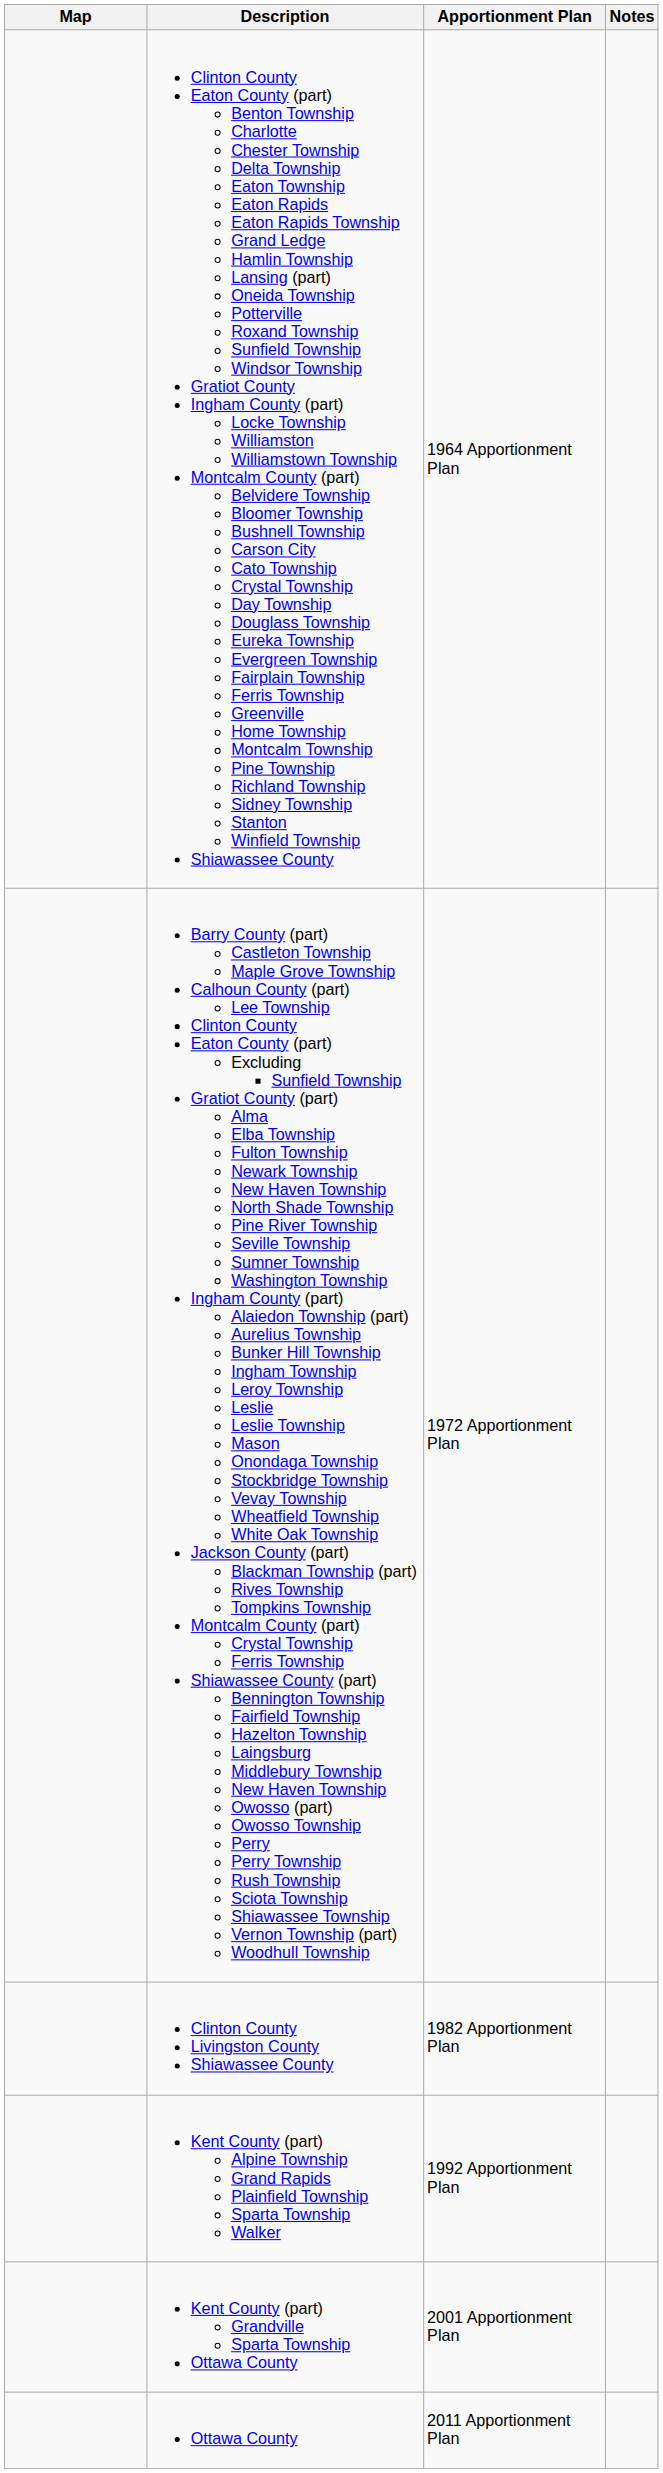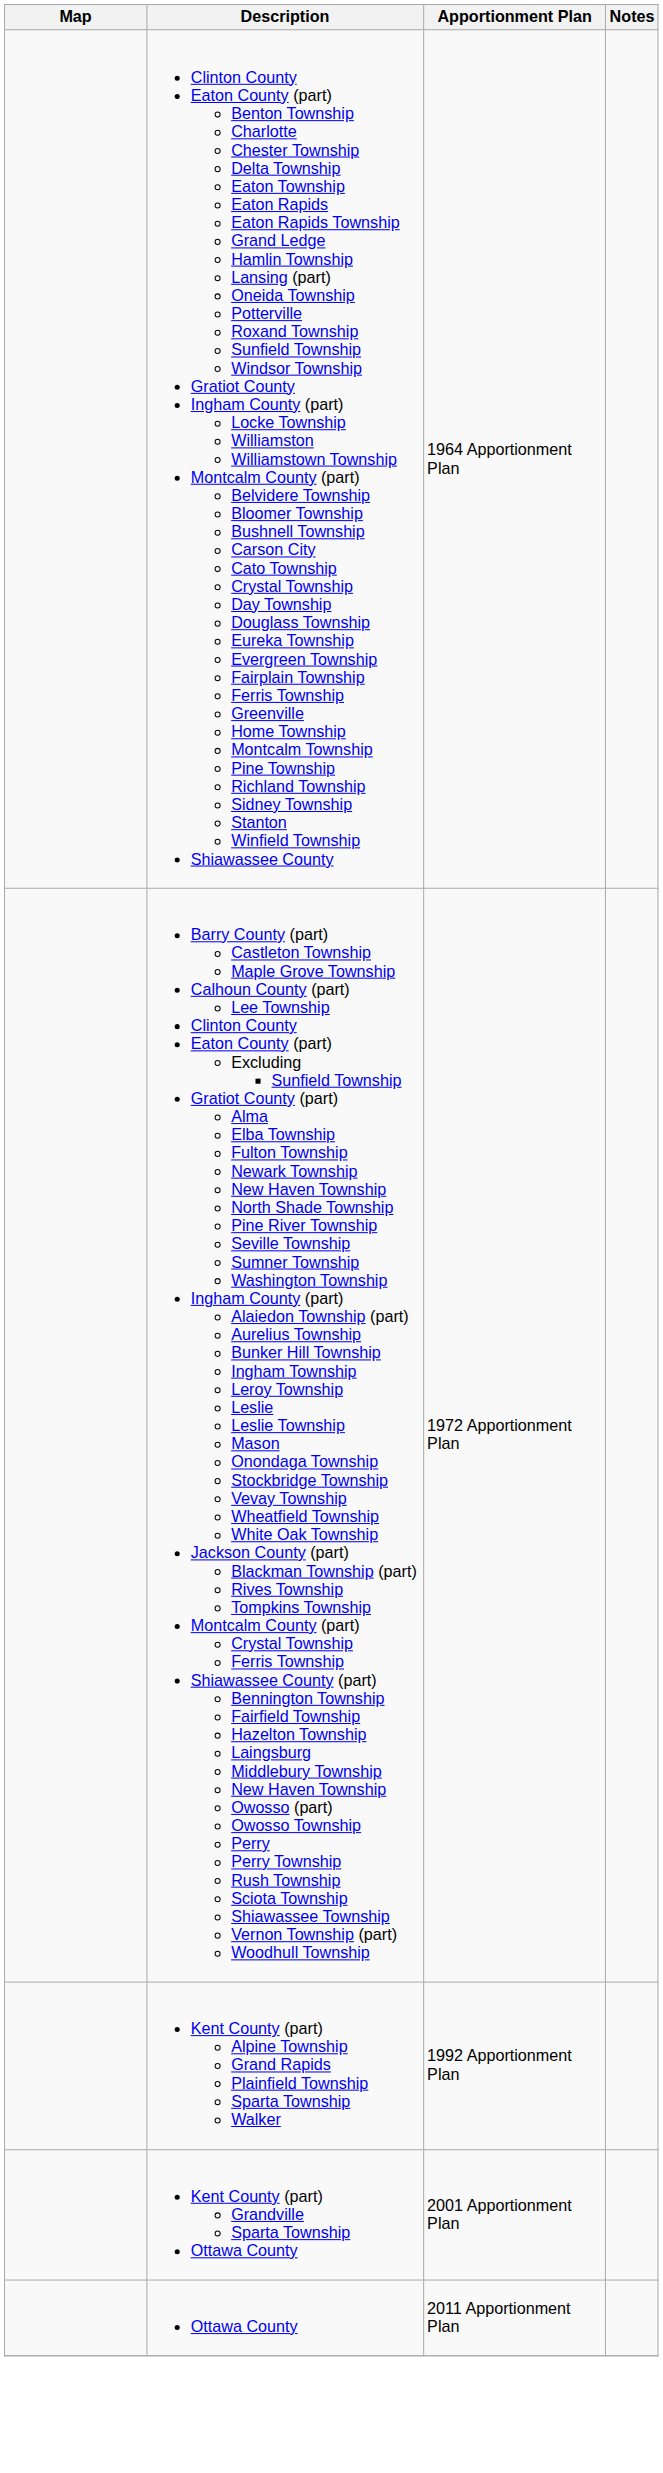- row: Clinton County Livingston County Shiawassee County | 1982 Apportionment Plan
